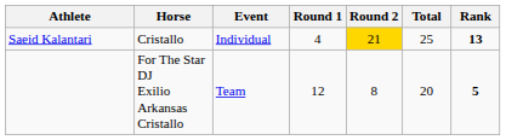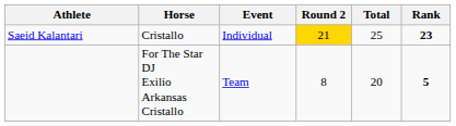- column: Round 1 | 4 | 12
Saeid Kalantari | Rank: 13 -> 23
